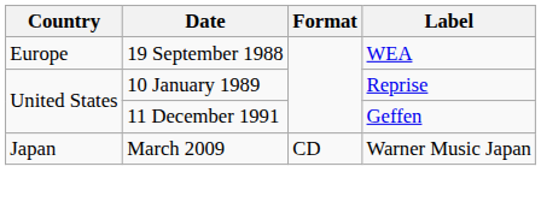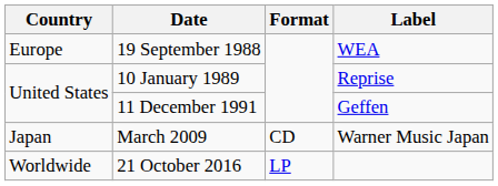+ row: Worldwide | 21 October 2016 | LP
